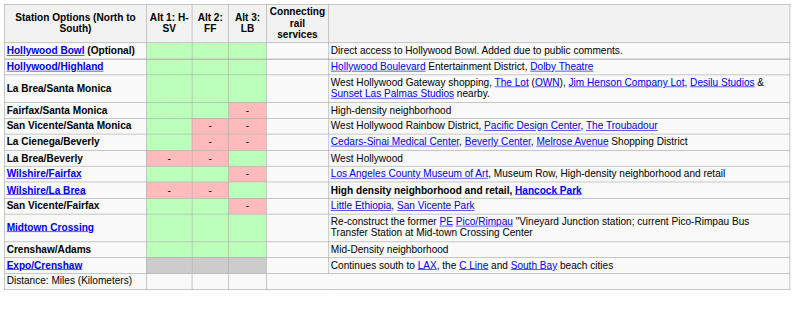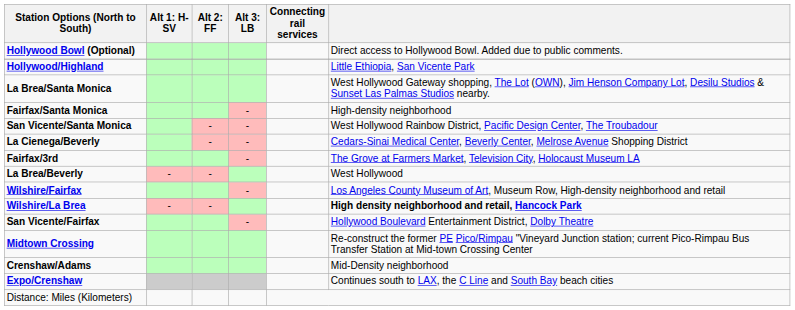Hollywood/Highland | column 6: Hollywood Boulevard Entertainment District, Dolby Theatre -> Little Ethiopia, San Vicente Park
+ row: Fairfax/3rd | - | The Grove at Farmers Market, Television City, Holocaust Museum LA
San Vicente/Fairfax | column 6: Little Ethiopia, San Vicente Park -> Hollywood Boulevard Entertainment District, Dolby Theatre
